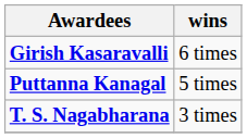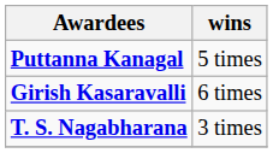rows swapped: Girish Kasaravalli <-> Puttanna Kanagal
